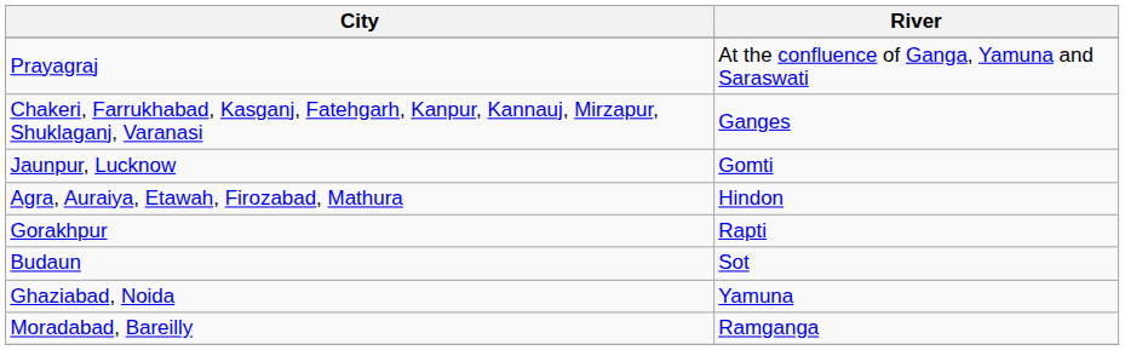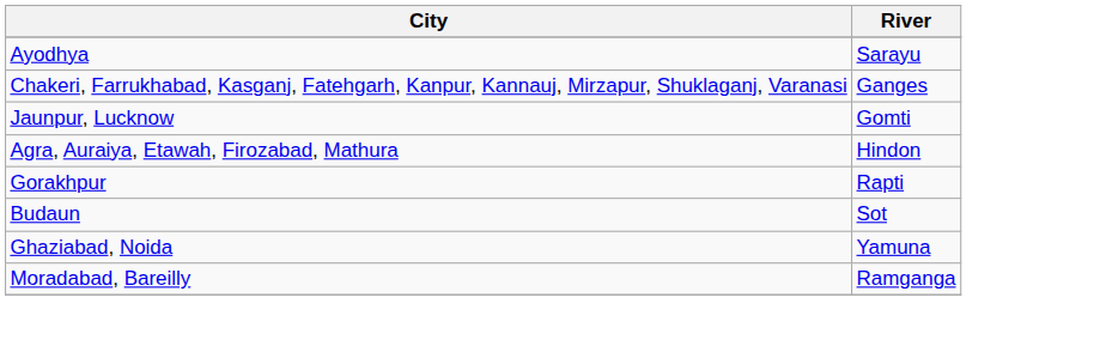- row: Prayagraj | At the confluence of Ganga, Yamuna and Saraswati
+ row: Ayodhya | Sarayu
